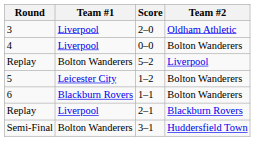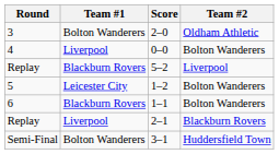2–0 | Team #1: Liverpool -> Bolton Wanderers
5–2 | Team #1: Bolton Wanderers -> Blackburn Rovers
